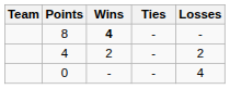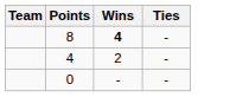- column: Losses | - | 2 | 4
